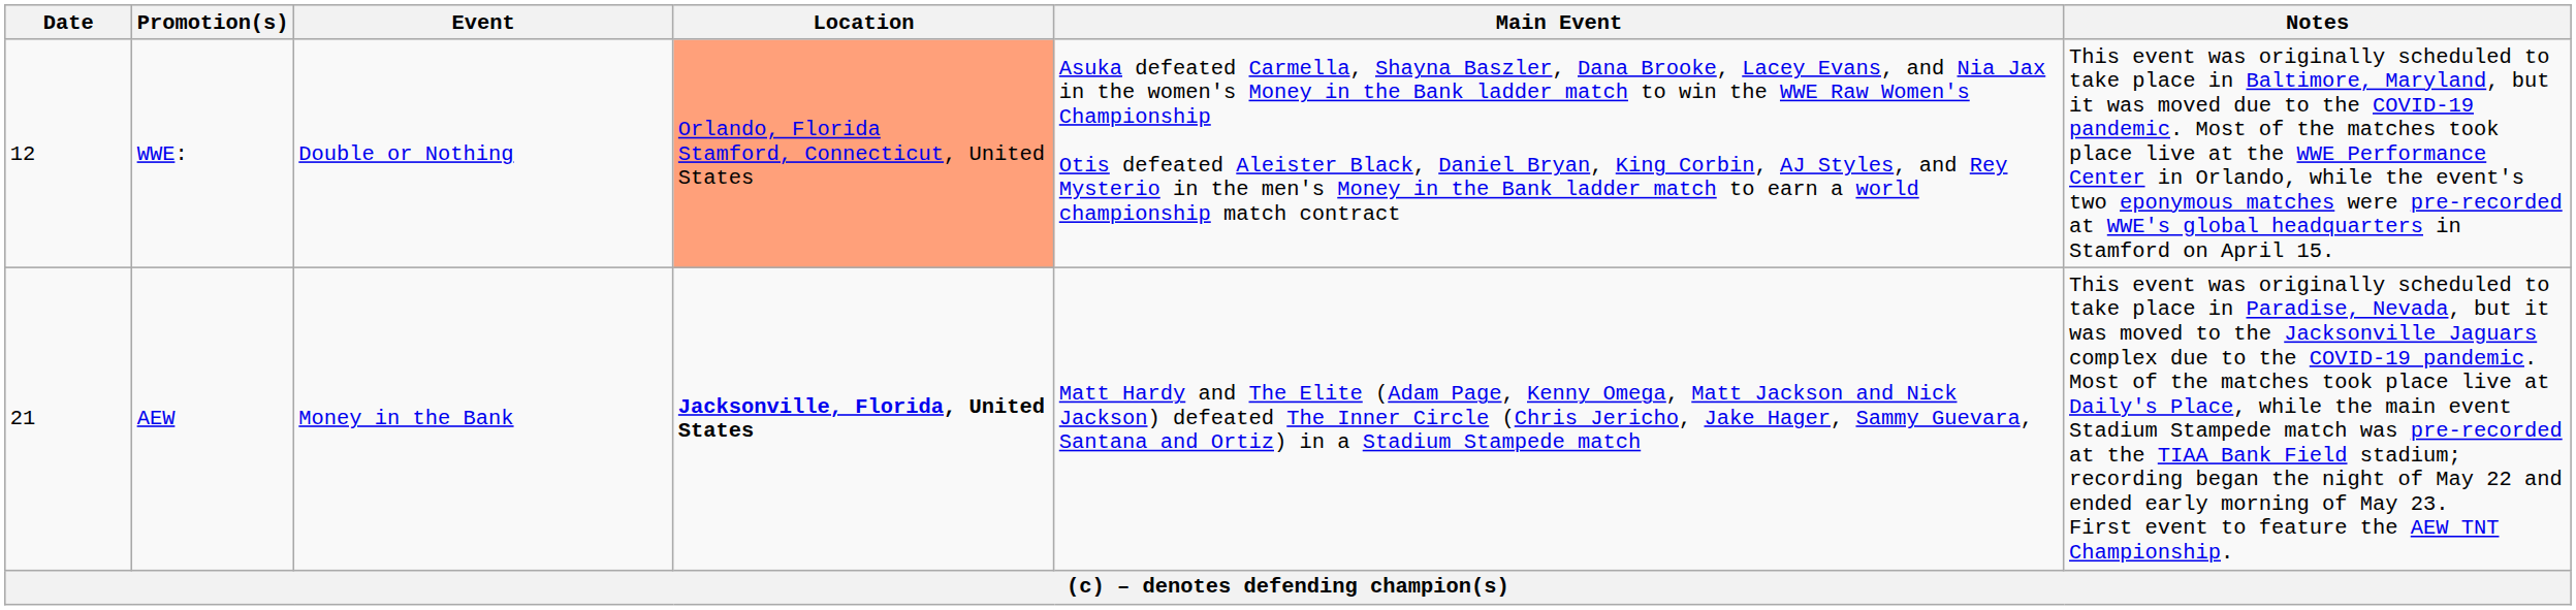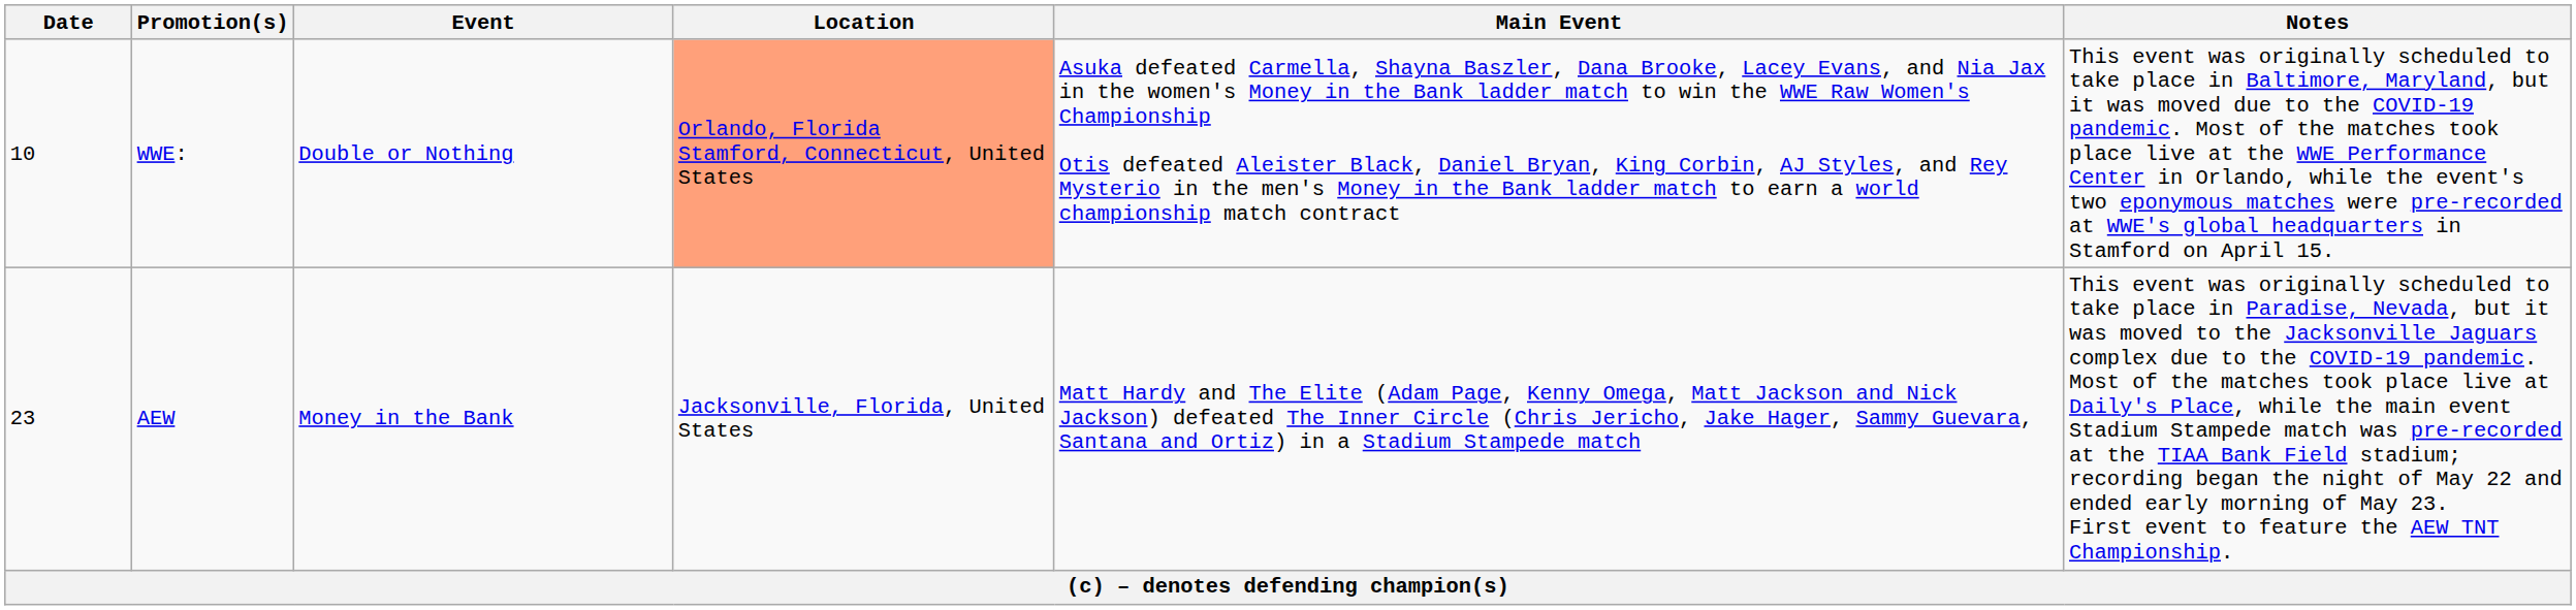WWE: | Date: 12 -> 10
AEW | Date: 21 -> 23
AEW | Location: bold -> normal
